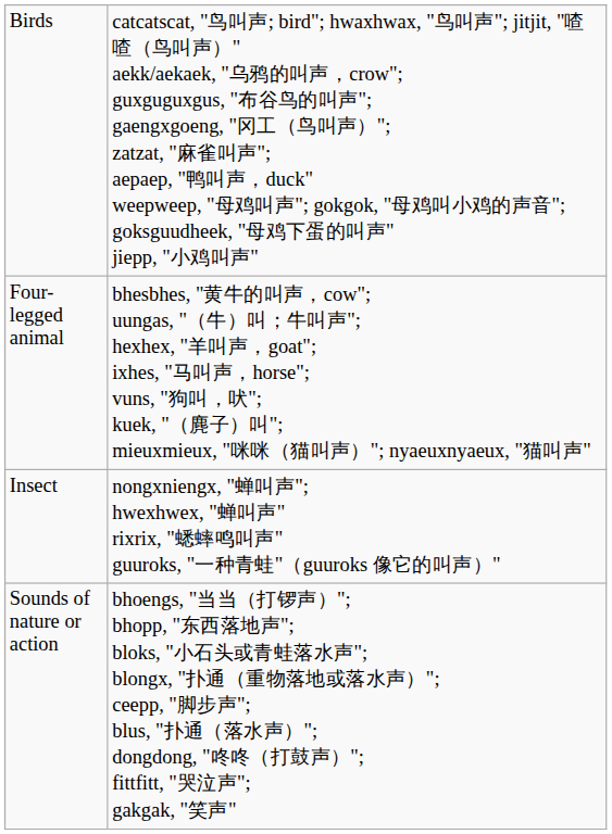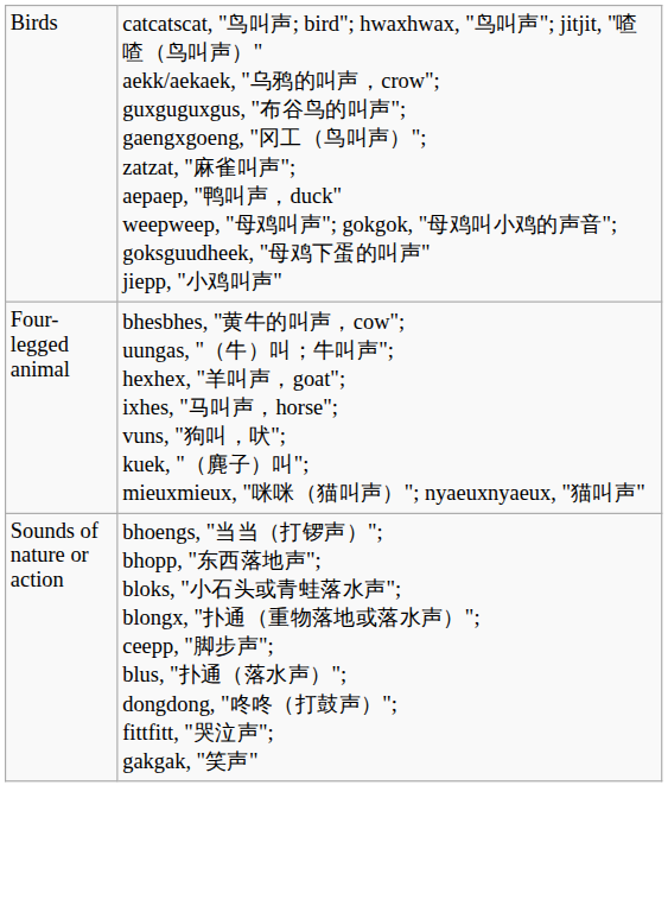- row: Insect | nongxniengx, "蝉叫声"; hwexhwex, "蝉叫声" rixrix, "蟋蟀鸣叫声" guuroks, "一种青蛙"（guuroks 像它的叫声）"
